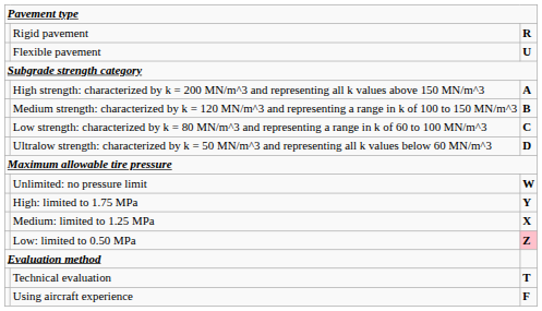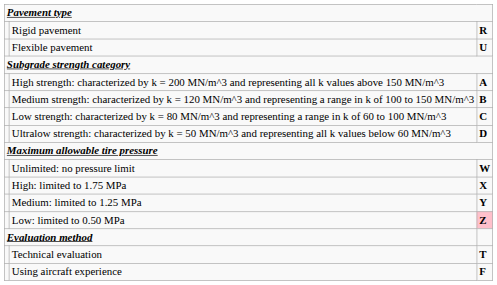High: limited to 1.75 MPa | column 3: Y -> X
Medium: limited to 1.25 MPa | column 3: X -> Y
